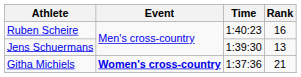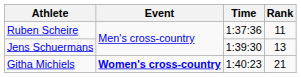Ruben Scheire | Time: 1:40:23 -> 1:37:36
Ruben Scheire | Rank: 16 -> 11
Githa Michiels | Time: 1:37:36 -> 1:40:23
